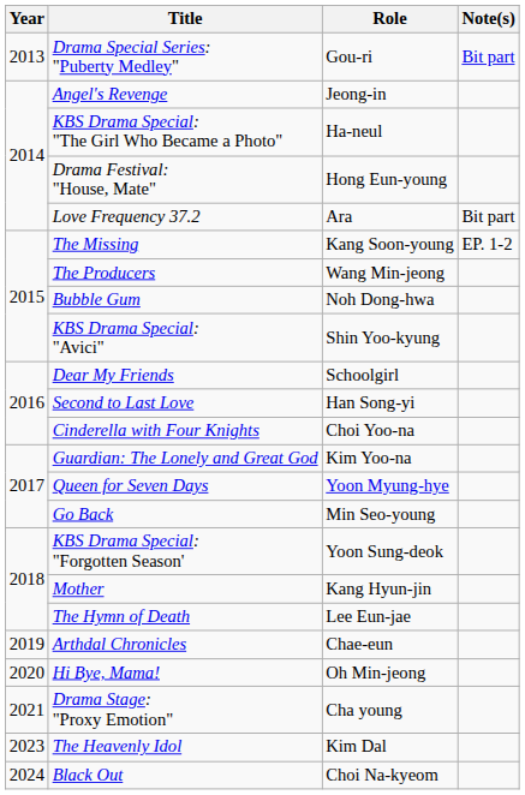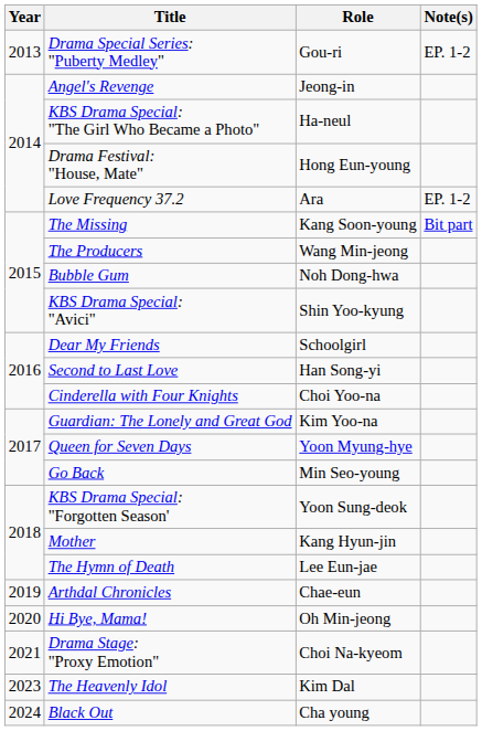Drama Special Series: "Puberty Medley" | Note(s): Bit part -> EP. 1-2
Love Frequency 37.2 | Note(s): Bit part -> EP. 1-2
The Missing | Note(s): EP. 1-2 -> Bit part
Drama Stage: "Proxy Emotion" | Role: Cha young -> Choi Na-kyeom
Black Out | Role: Choi Na-kyeom -> Cha young
